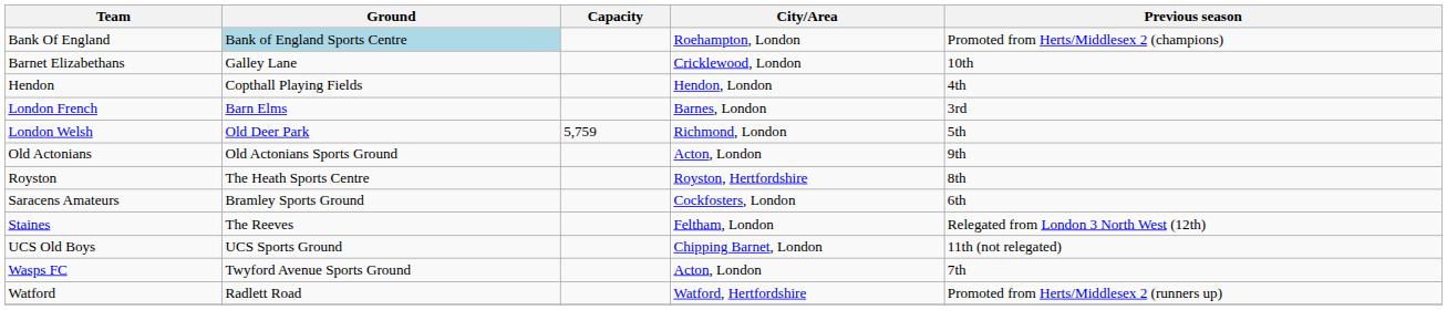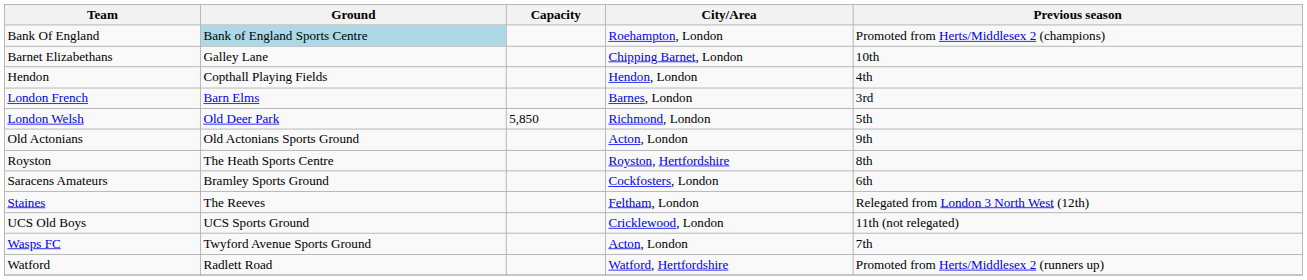Barnet Elizabethans | City/Area: Cricklewood, London -> Chipping Barnet, London
London Welsh | Capacity: 5,759 -> 5,850
UCS Old Boys | City/Area: Chipping Barnet, London -> Cricklewood, London
